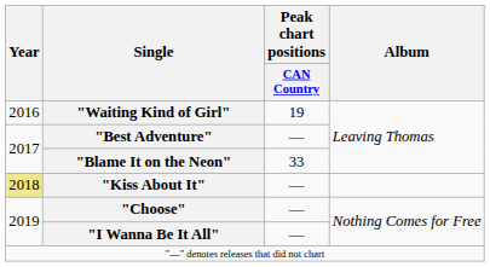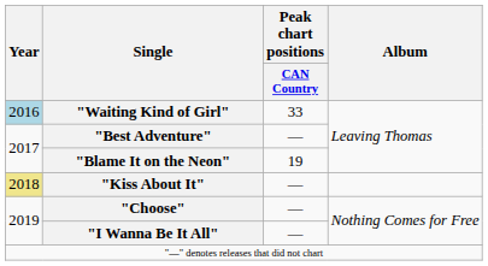"Waiting Kind of Girl" | Year: no background -> lightblue background
"Waiting Kind of Girl" | Peak chart positions / CAN Country: 19 -> 33
"Blame It on the Neon" | Peak chart positions / CAN Country: 33 -> 19
